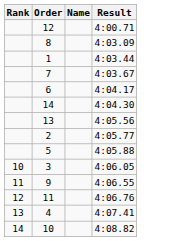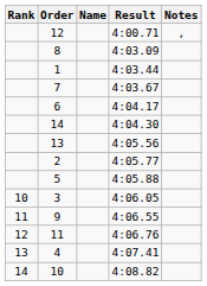+ column: Notes | ,
